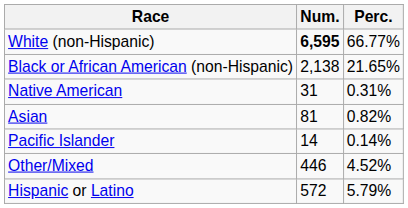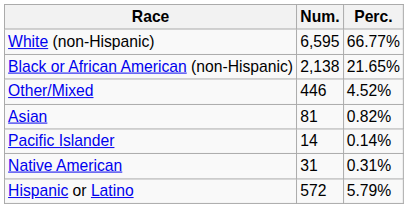White (non-Hispanic) | Num.: bold -> normal
rows swapped: Native American <-> Other/Mixed
